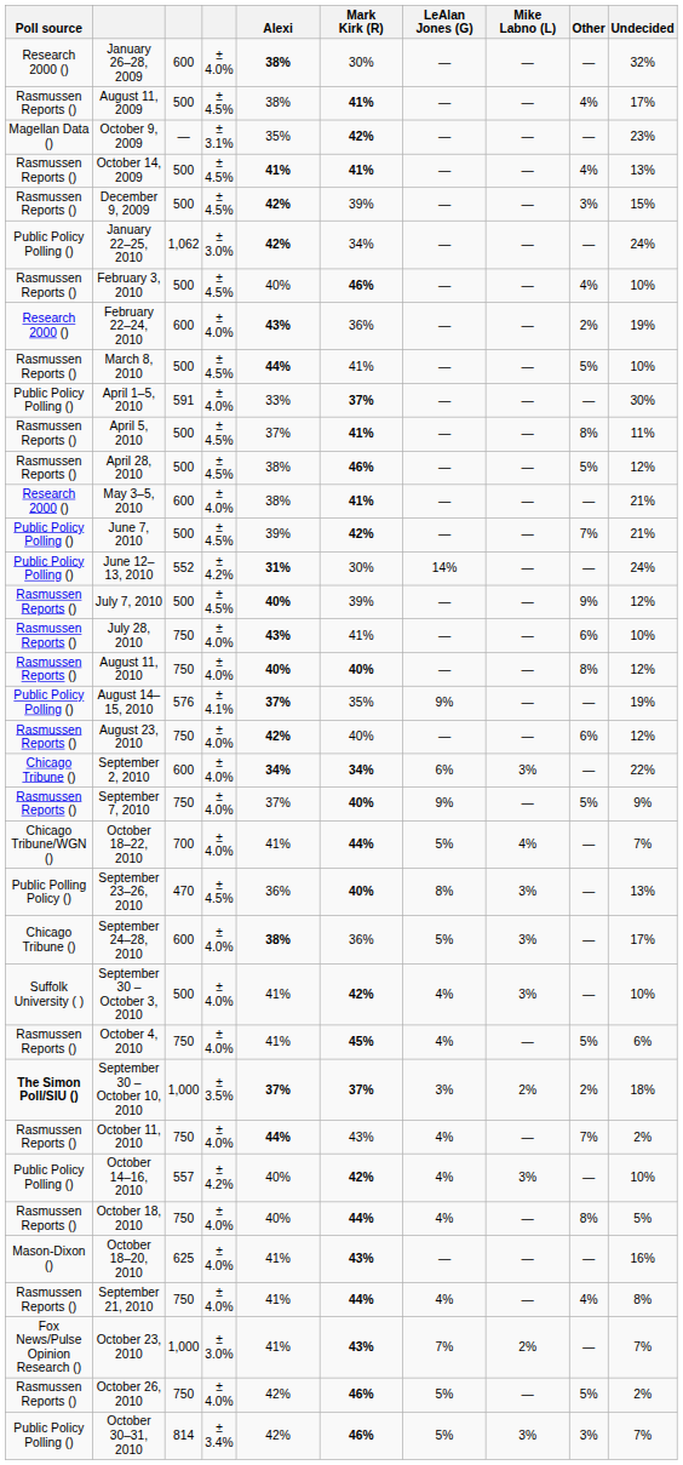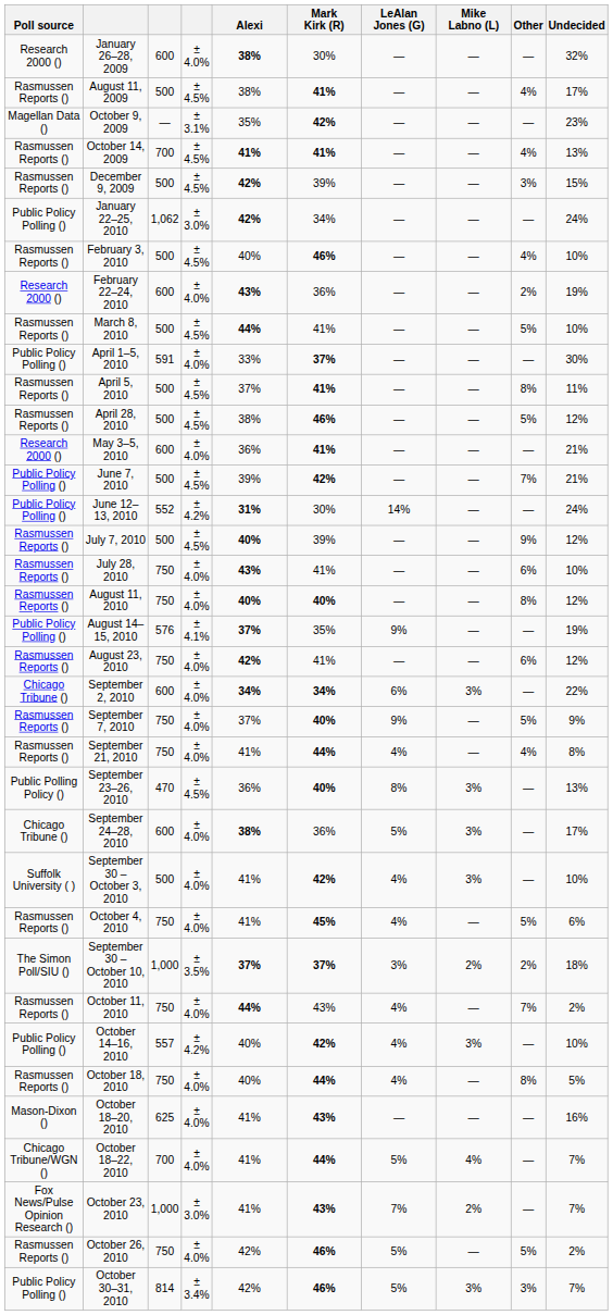October 14, 2009 | column 3: 500 -> 700
May 3–5, 2010 | Alexi: 38% -> 36%
August 23, 2010 | Mark Kirk (R): 40% -> 41%
rows swapped: September 21, 2010 <-> October 18–22, 2010
September 30 – October 10, 2010 | Poll source: bold -> normal
